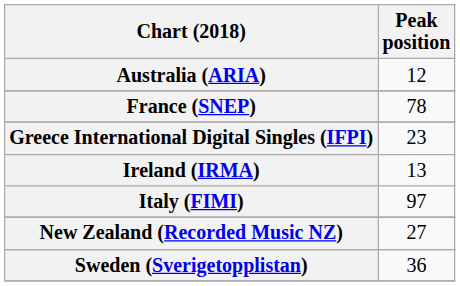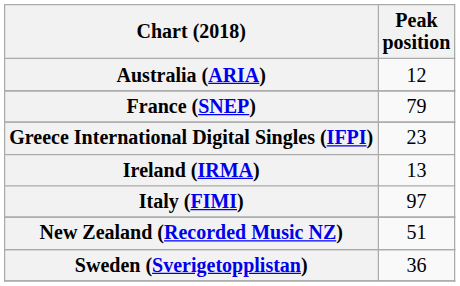France (SNEP) | Peak position: 78 -> 79
New Zealand (Recorded Music NZ) | Peak position: 27 -> 51
